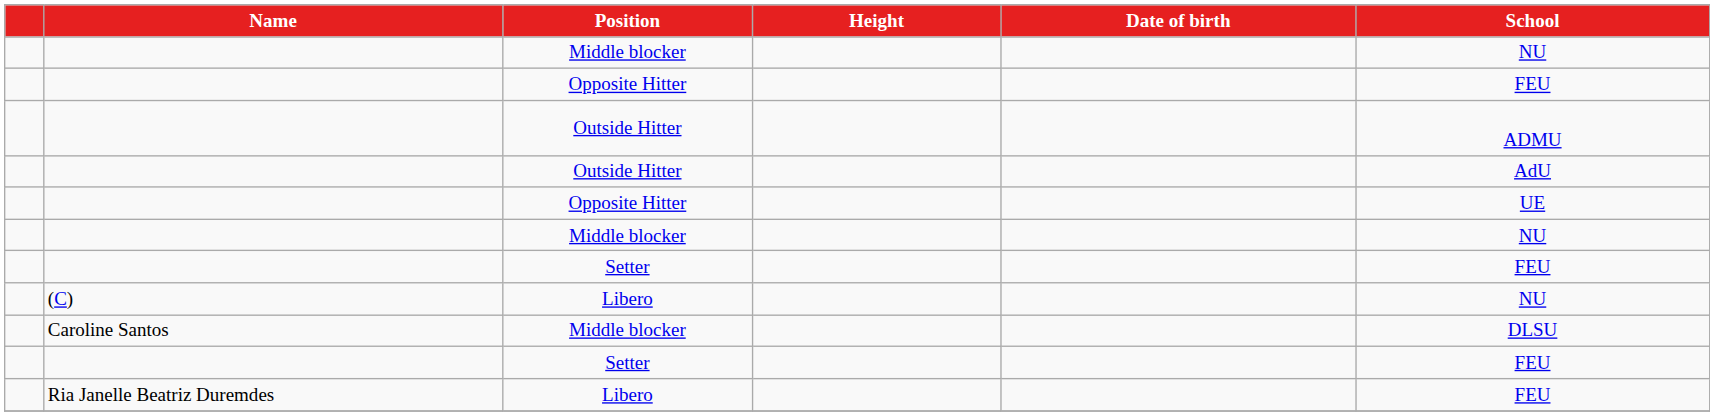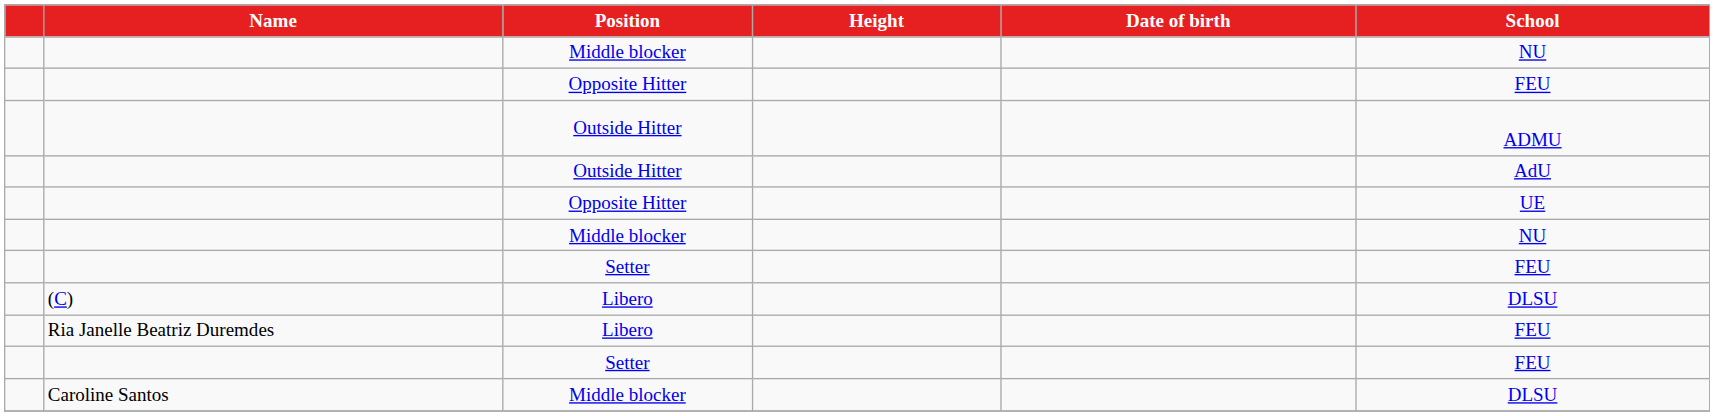(C) / Libero | School: NU -> DLSU
rows swapped: Caroline Santos / Middle blocker <-> Ria Janelle Beatriz Duremdes / Libero
